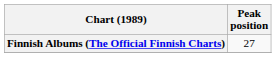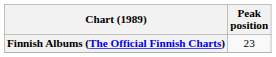Finnish Albums (The Official Finnish Charts) | Peak position: 27 -> 23
